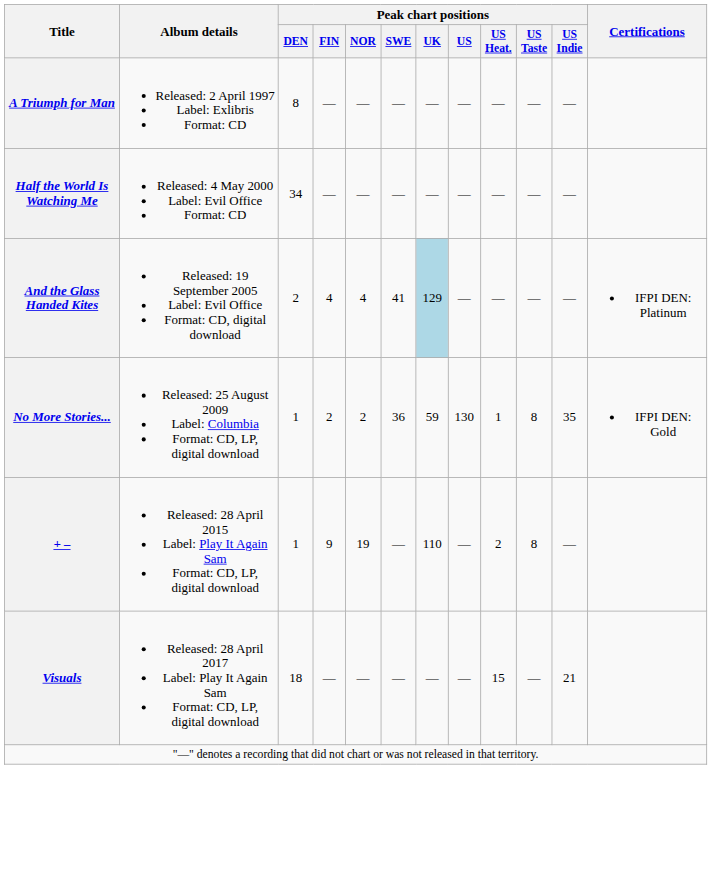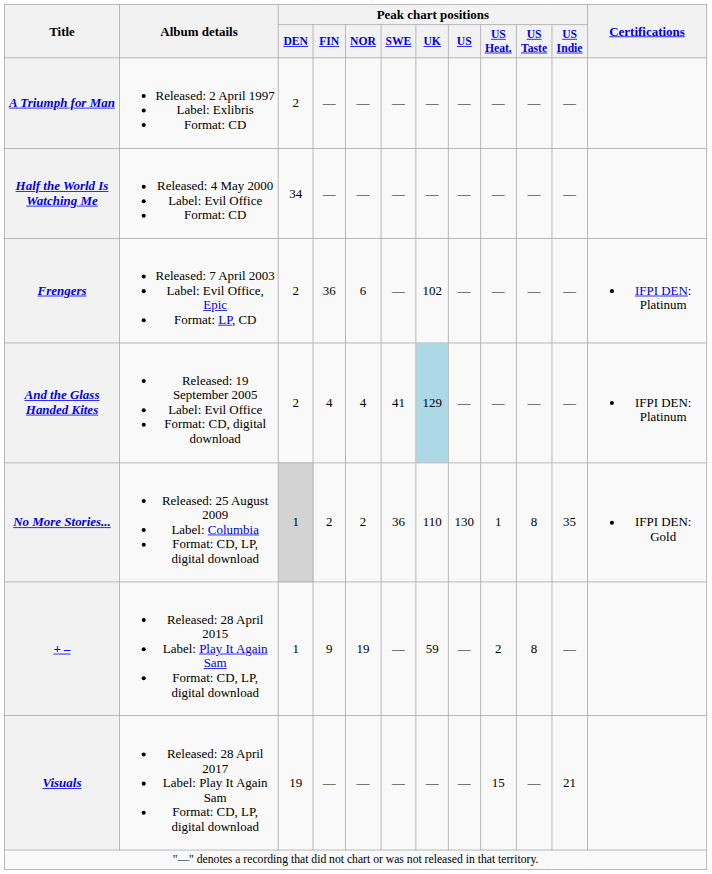A Triumph for Man | Peak chart positions / DEN: 8 -> 2
+ row: Frengers | Released: 7 April 2003 Label: Evil Office, Epic Format: LP, CD | 2 | 36 | 6 | — | 102 | — | — | — | — | IFPI DEN: Platinum
No More Stories... | Peak chart positions / DEN: no background -> lightgrey background
No More Stories... | Peak chart positions / UK: 59 -> 110
+ – | Peak chart positions / UK: 110 -> 59
Visuals | Peak chart positions / DEN: 18 -> 19
